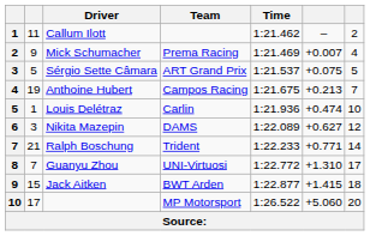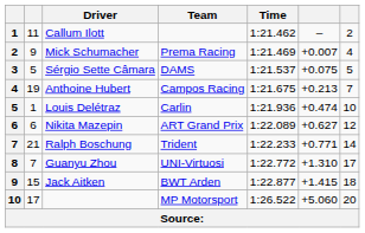Sérgio Sette Câmara | Team: ART Grand Prix -> DAMS
Nikita Mazepin | column 2: 3 -> 6
Nikita Mazepin | Team: DAMS -> ART Grand Prix
